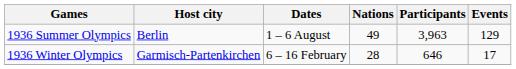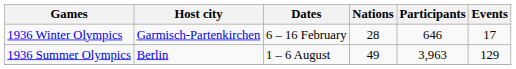rows swapped: 1936 Winter Olympics <-> 1936 Summer Olympics
